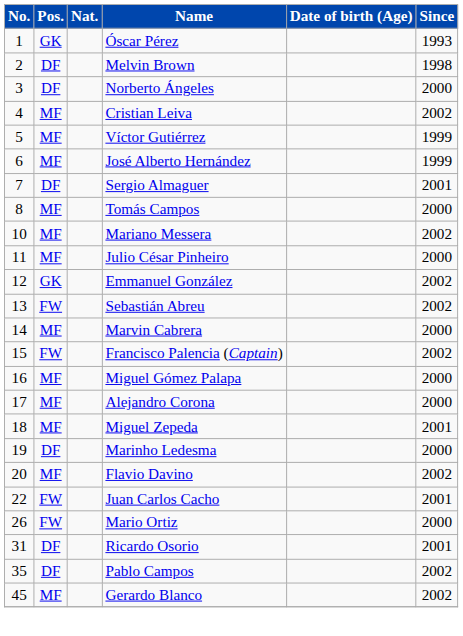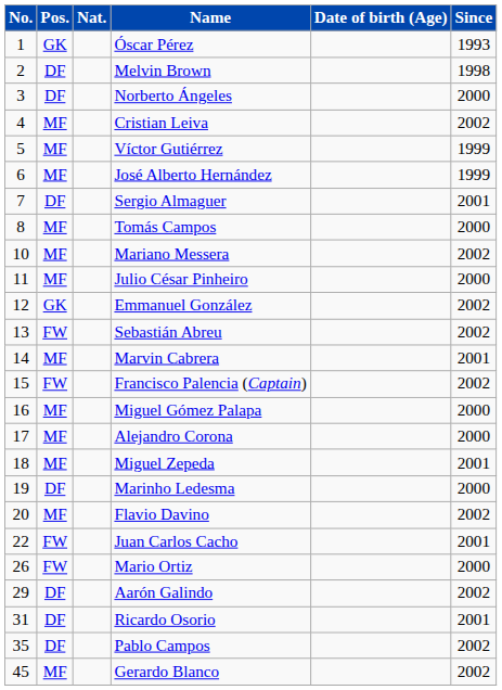Marvin Cabrera | Since: 2000 -> 2001
+ row: 29 | DF | Aarón Galindo | 2002
